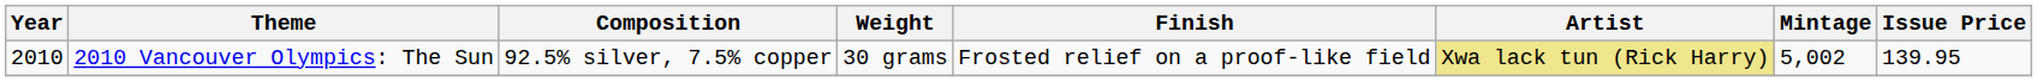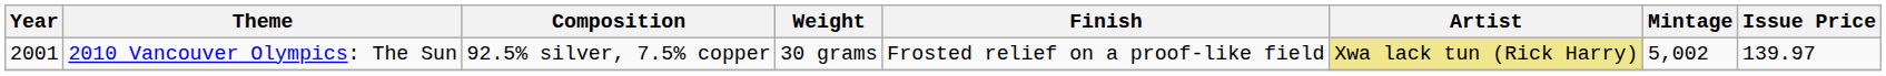2010 Vancouver Olympics: The Sun | Year: 2010 -> 2001
2010 Vancouver Olympics: The Sun | Issue Price: 139.95 -> 139.97
